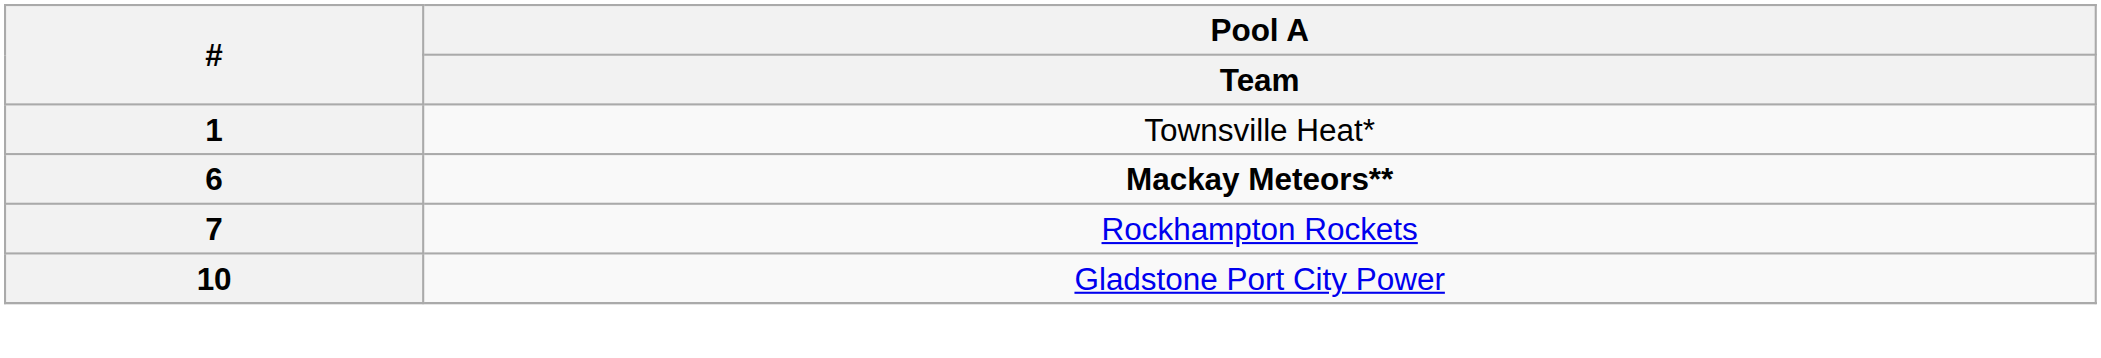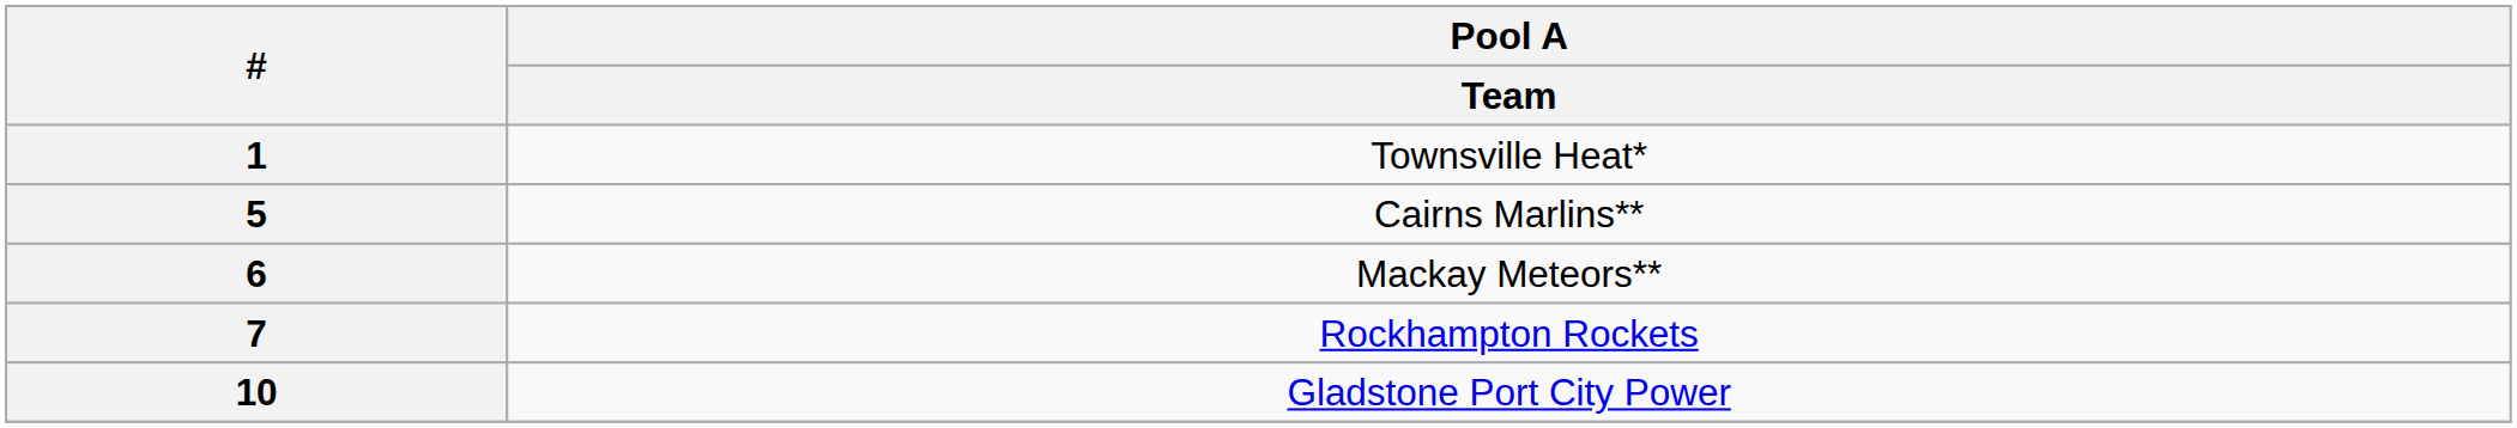+ row: 5 | Cairns Marlins**
6 | Pool A / Team: bold -> normal
